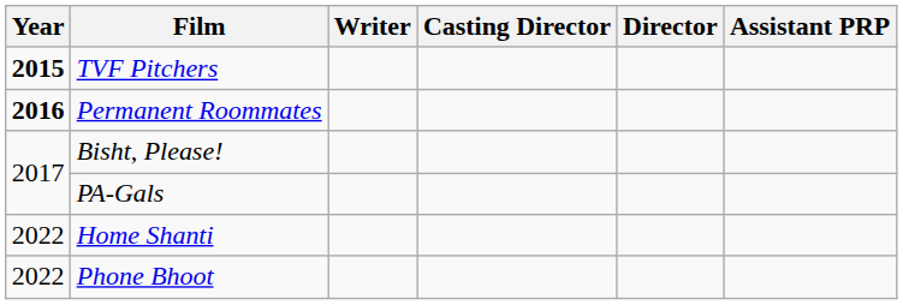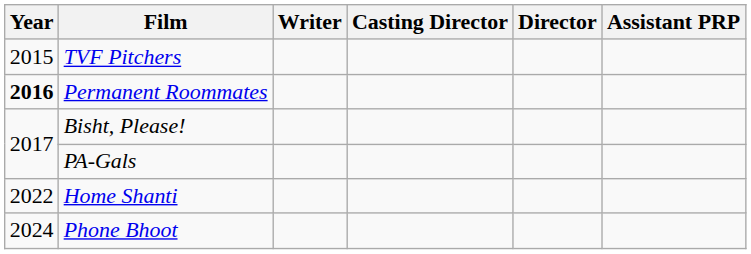TVF Pitchers | Year: bold -> normal
Phone Bhoot | Year: 2022 -> 2024
